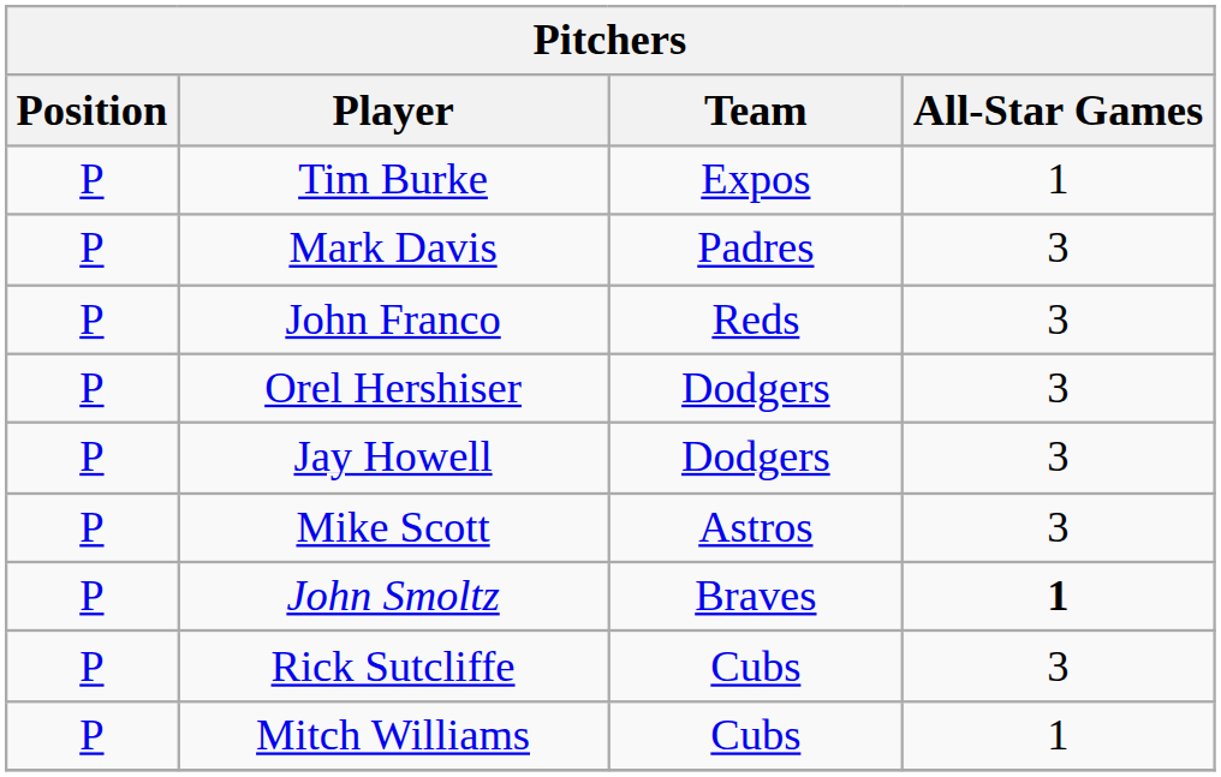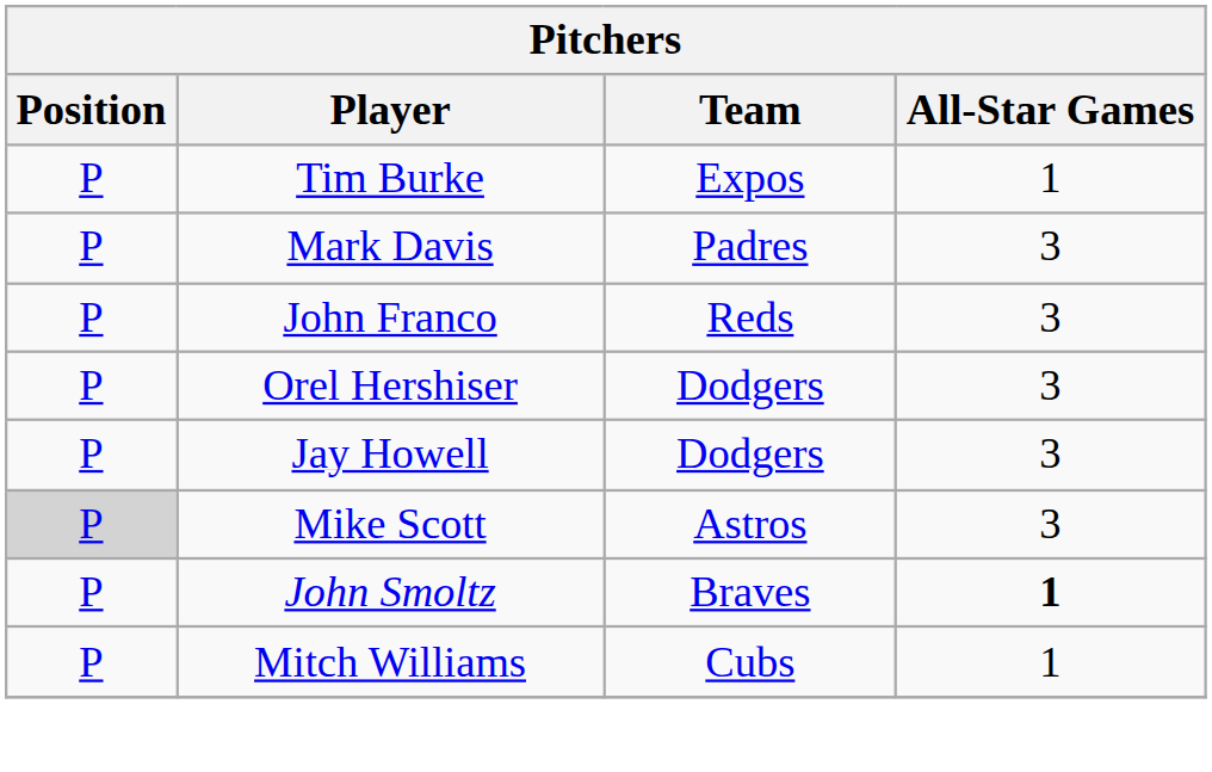Mike Scott | Position: no background -> lightgrey background
- row: P | Rick Sutcliffe | Cubs | 3
